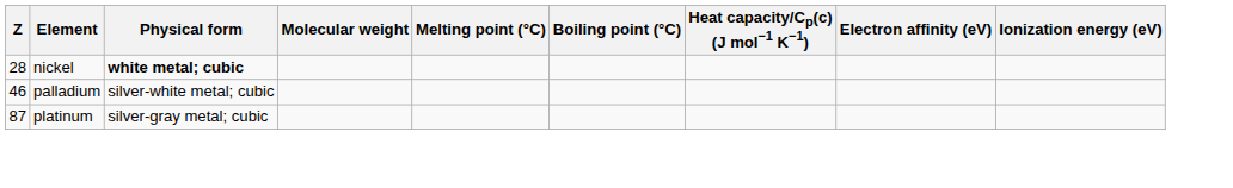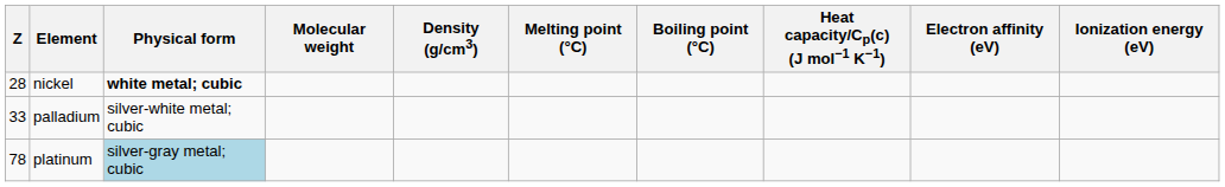+ column: Density (g/cm3)
palladium | Z: 46 -> 33
platinum | Z: 87 -> 78
platinum | Physical form: no background -> lightblue background
